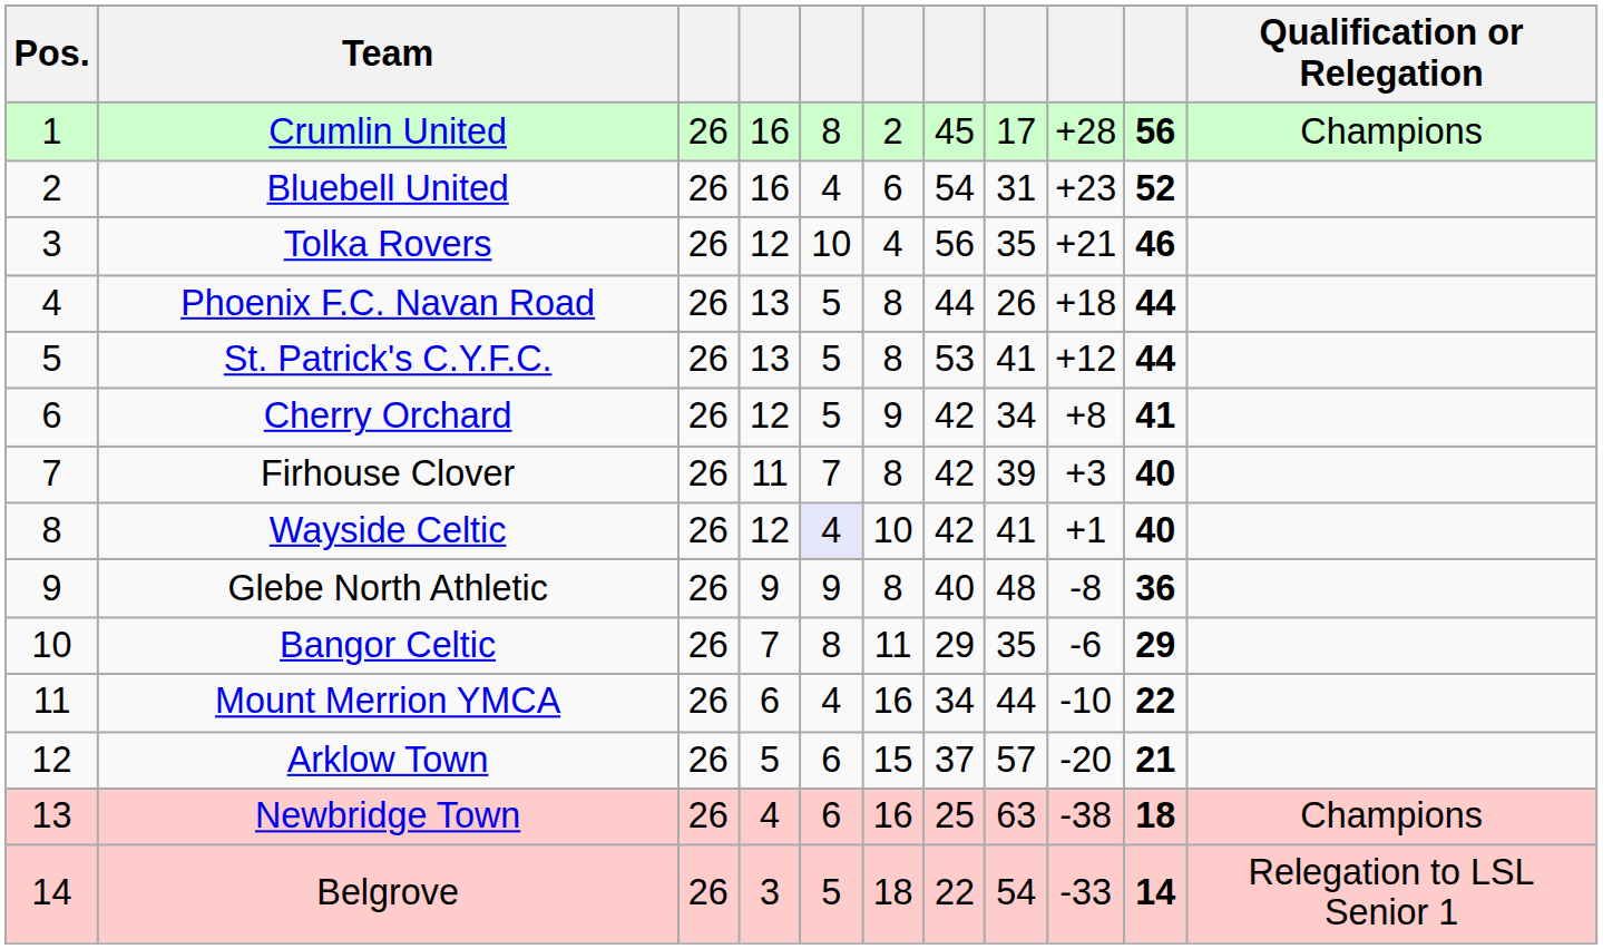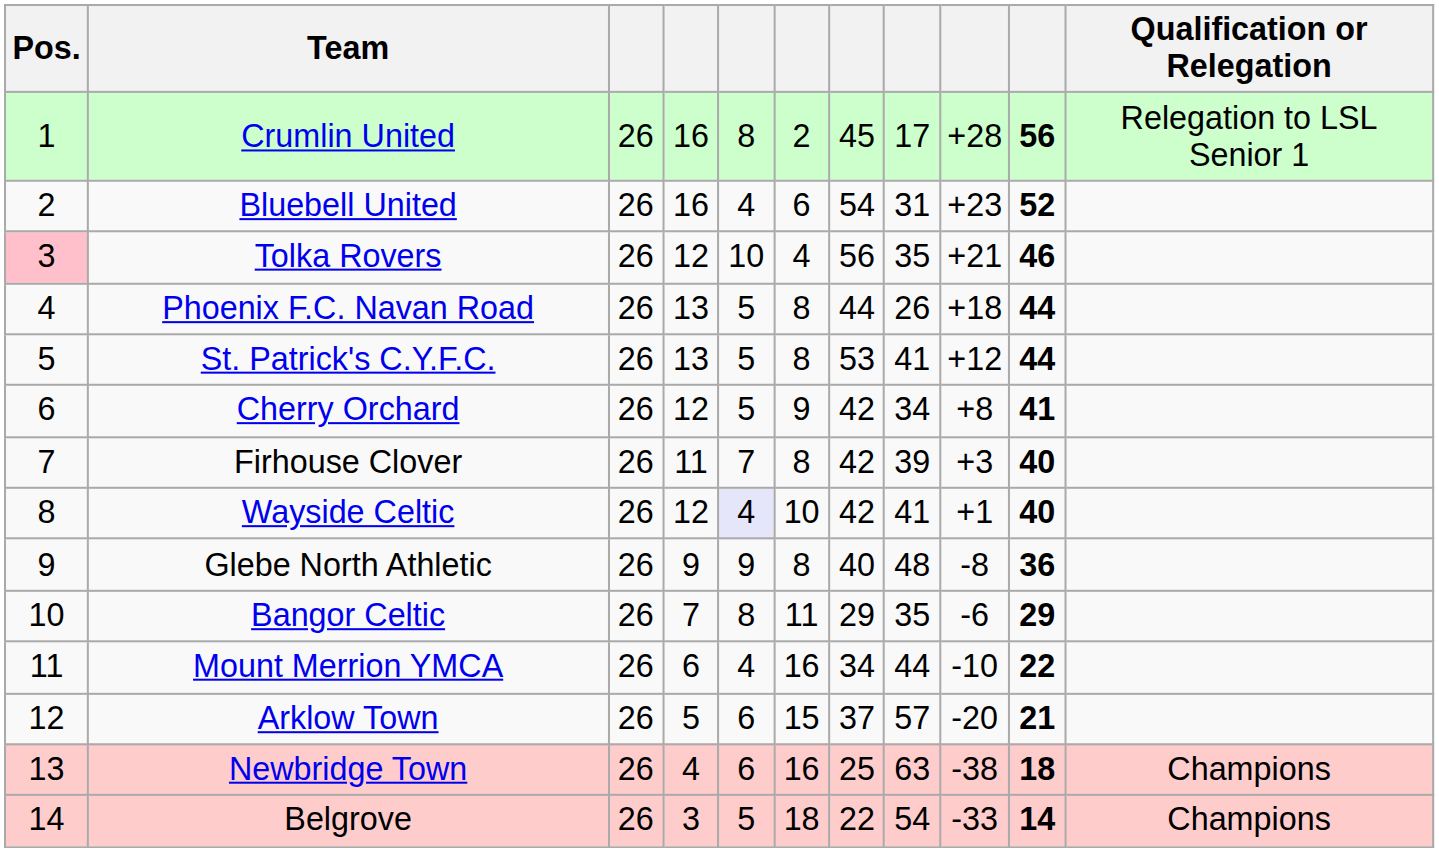Crumlin United | Qualification or Relegation: Champions -> Relegation to LSL Senior 1
Tolka Rovers | Pos.: no background -> pink background
Belgrove | Qualification or Relegation: Relegation to LSL Senior 1 -> Champions
